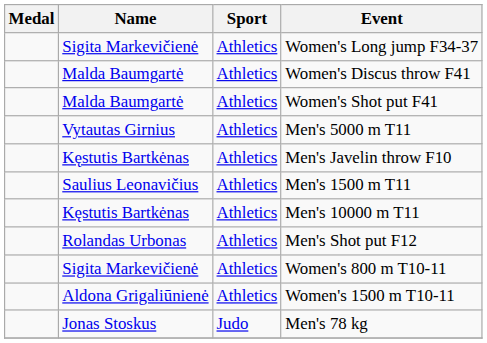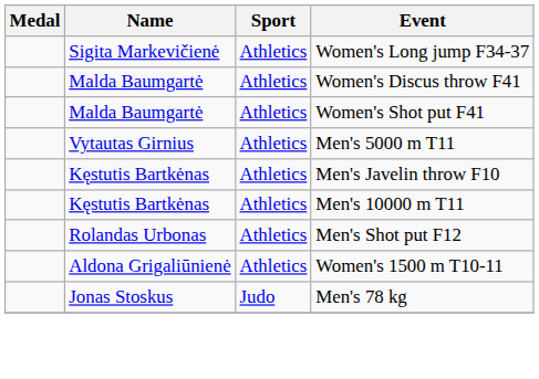- row: Saulius Leonavičius | Athletics | Men's 1500 m T11
- row: Sigita Markevičienė | Athletics | Women's 800 m T10-11
